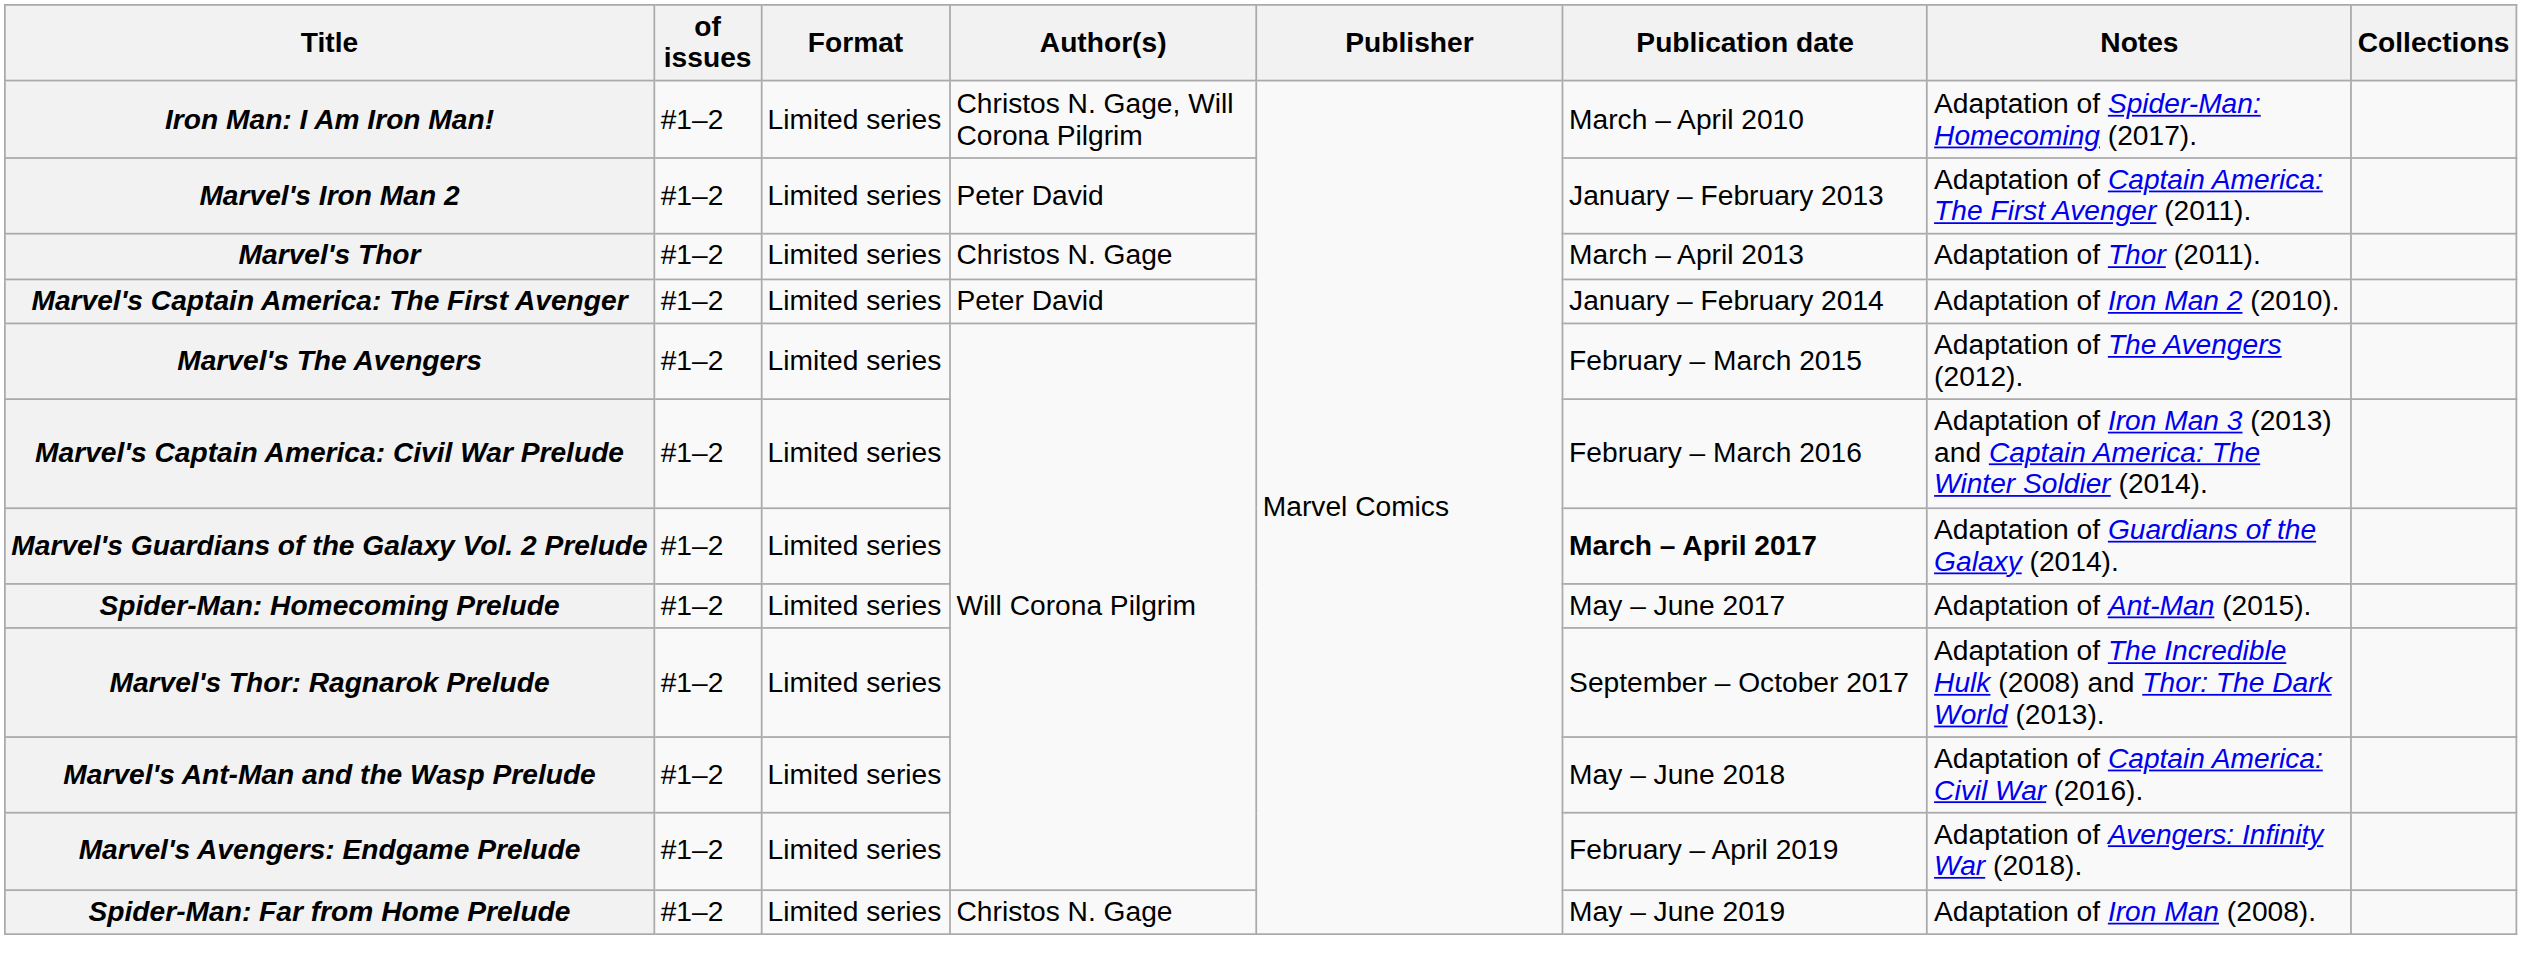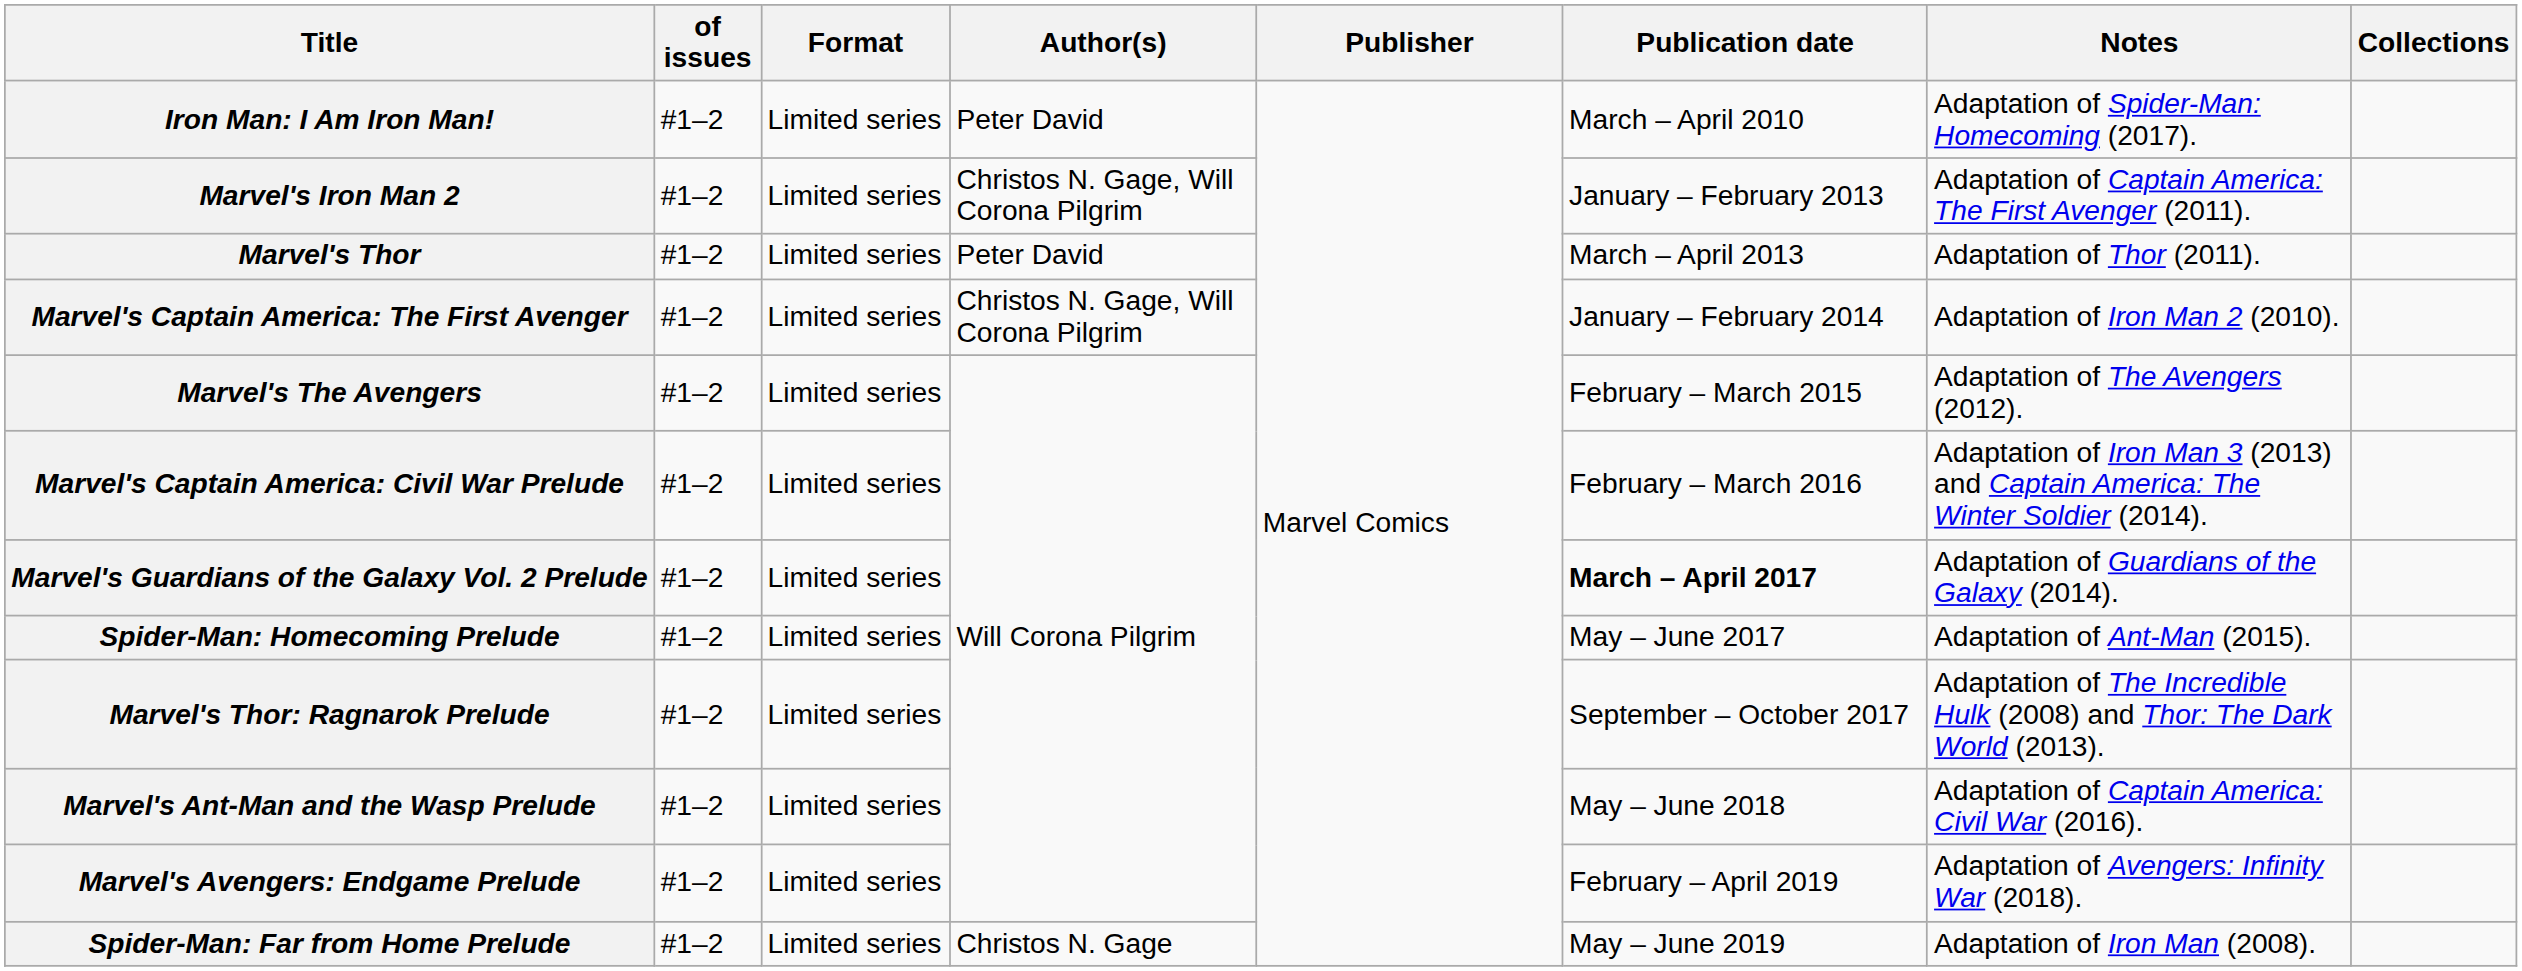Iron Man: I Am Iron Man! | Author(s): Christos N. Gage, Will Corona Pilgrim -> Peter David
Marvel's Iron Man 2 | Author(s): Peter David -> Christos N. Gage, Will Corona Pilgrim
Marvel's Thor | Author(s): Christos N. Gage -> Peter David
Marvel's Captain America: The First Avenger | Author(s): Peter David -> Christos N. Gage, Will Corona Pilgrim
